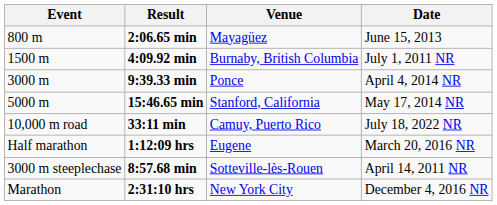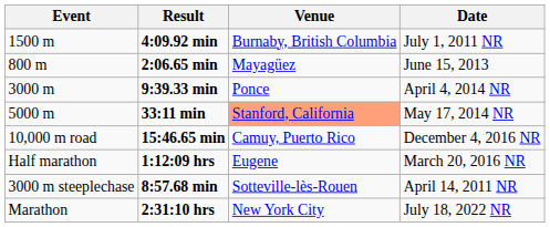rows swapped: 800 m <-> 1500 m
5000 m | Result: 15:46.65 min -> 33:11 min
5000 m | Venue: no background -> lightsalmon background
10,000 m road | Result: 33:11 min -> 15:46.65 min
10,000 m road | Date: July 18, 2022 NR -> December 4, 2016 NR
Marathon | Date: December 4, 2016 NR -> July 18, 2022 NR
